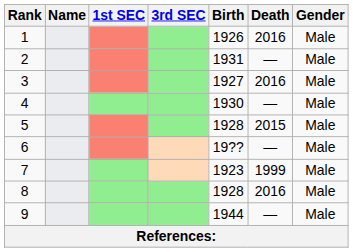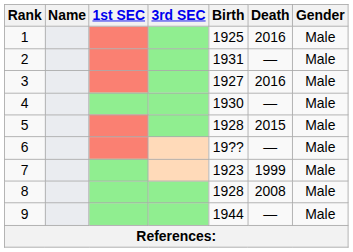1 | Birth: 1926 -> 1925
8 | Death: 2016 -> 2008
